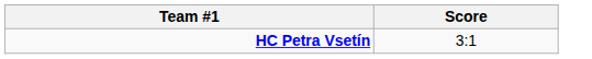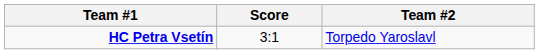+ column: Team #2 | Torpedo Yaroslavl
